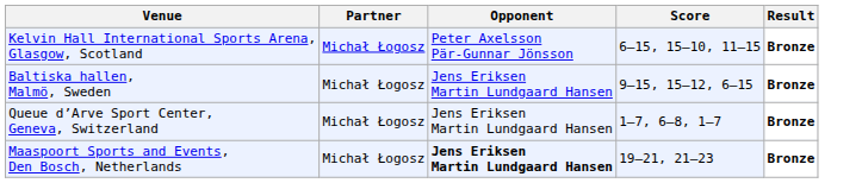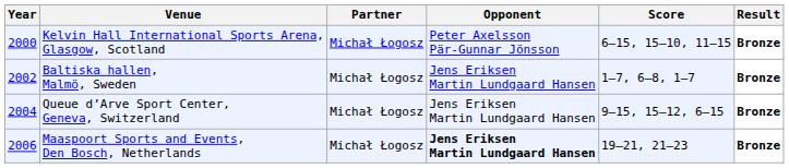+ column: Year | 2000 | 2002 | 2004 | 2006
Baltiska hallen, Malmö, Sweden | Score: 9–15, 15–12, 6–15 -> 1–7, 6–8, 1–7
Queue d’Arve Sport Center, Geneva, Switzerland | Score: 1–7, 6–8, 1–7 -> 9–15, 15–12, 6–15
